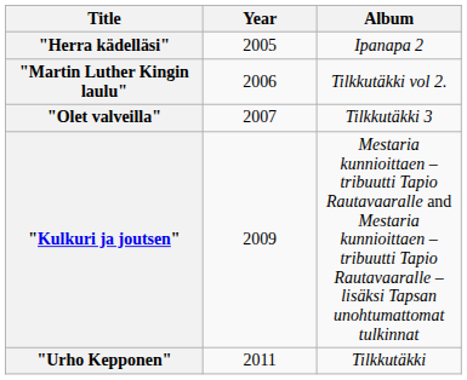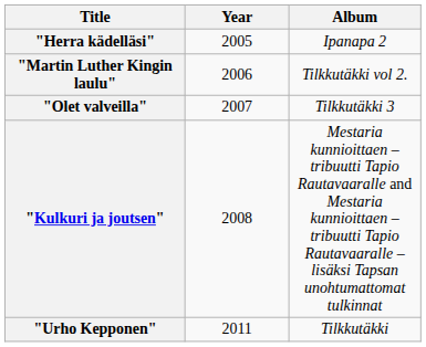"Kulkuri ja joutsen" | Year: 2009 -> 2008
